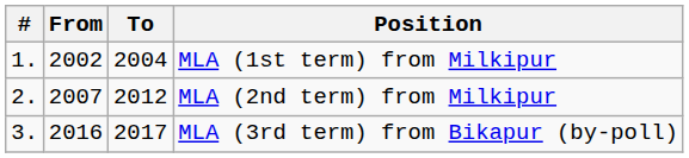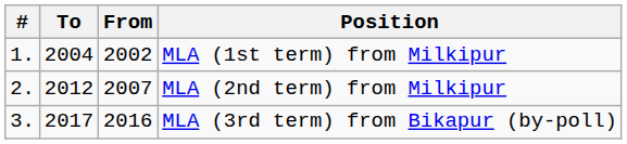columns swapped: From <-> To
